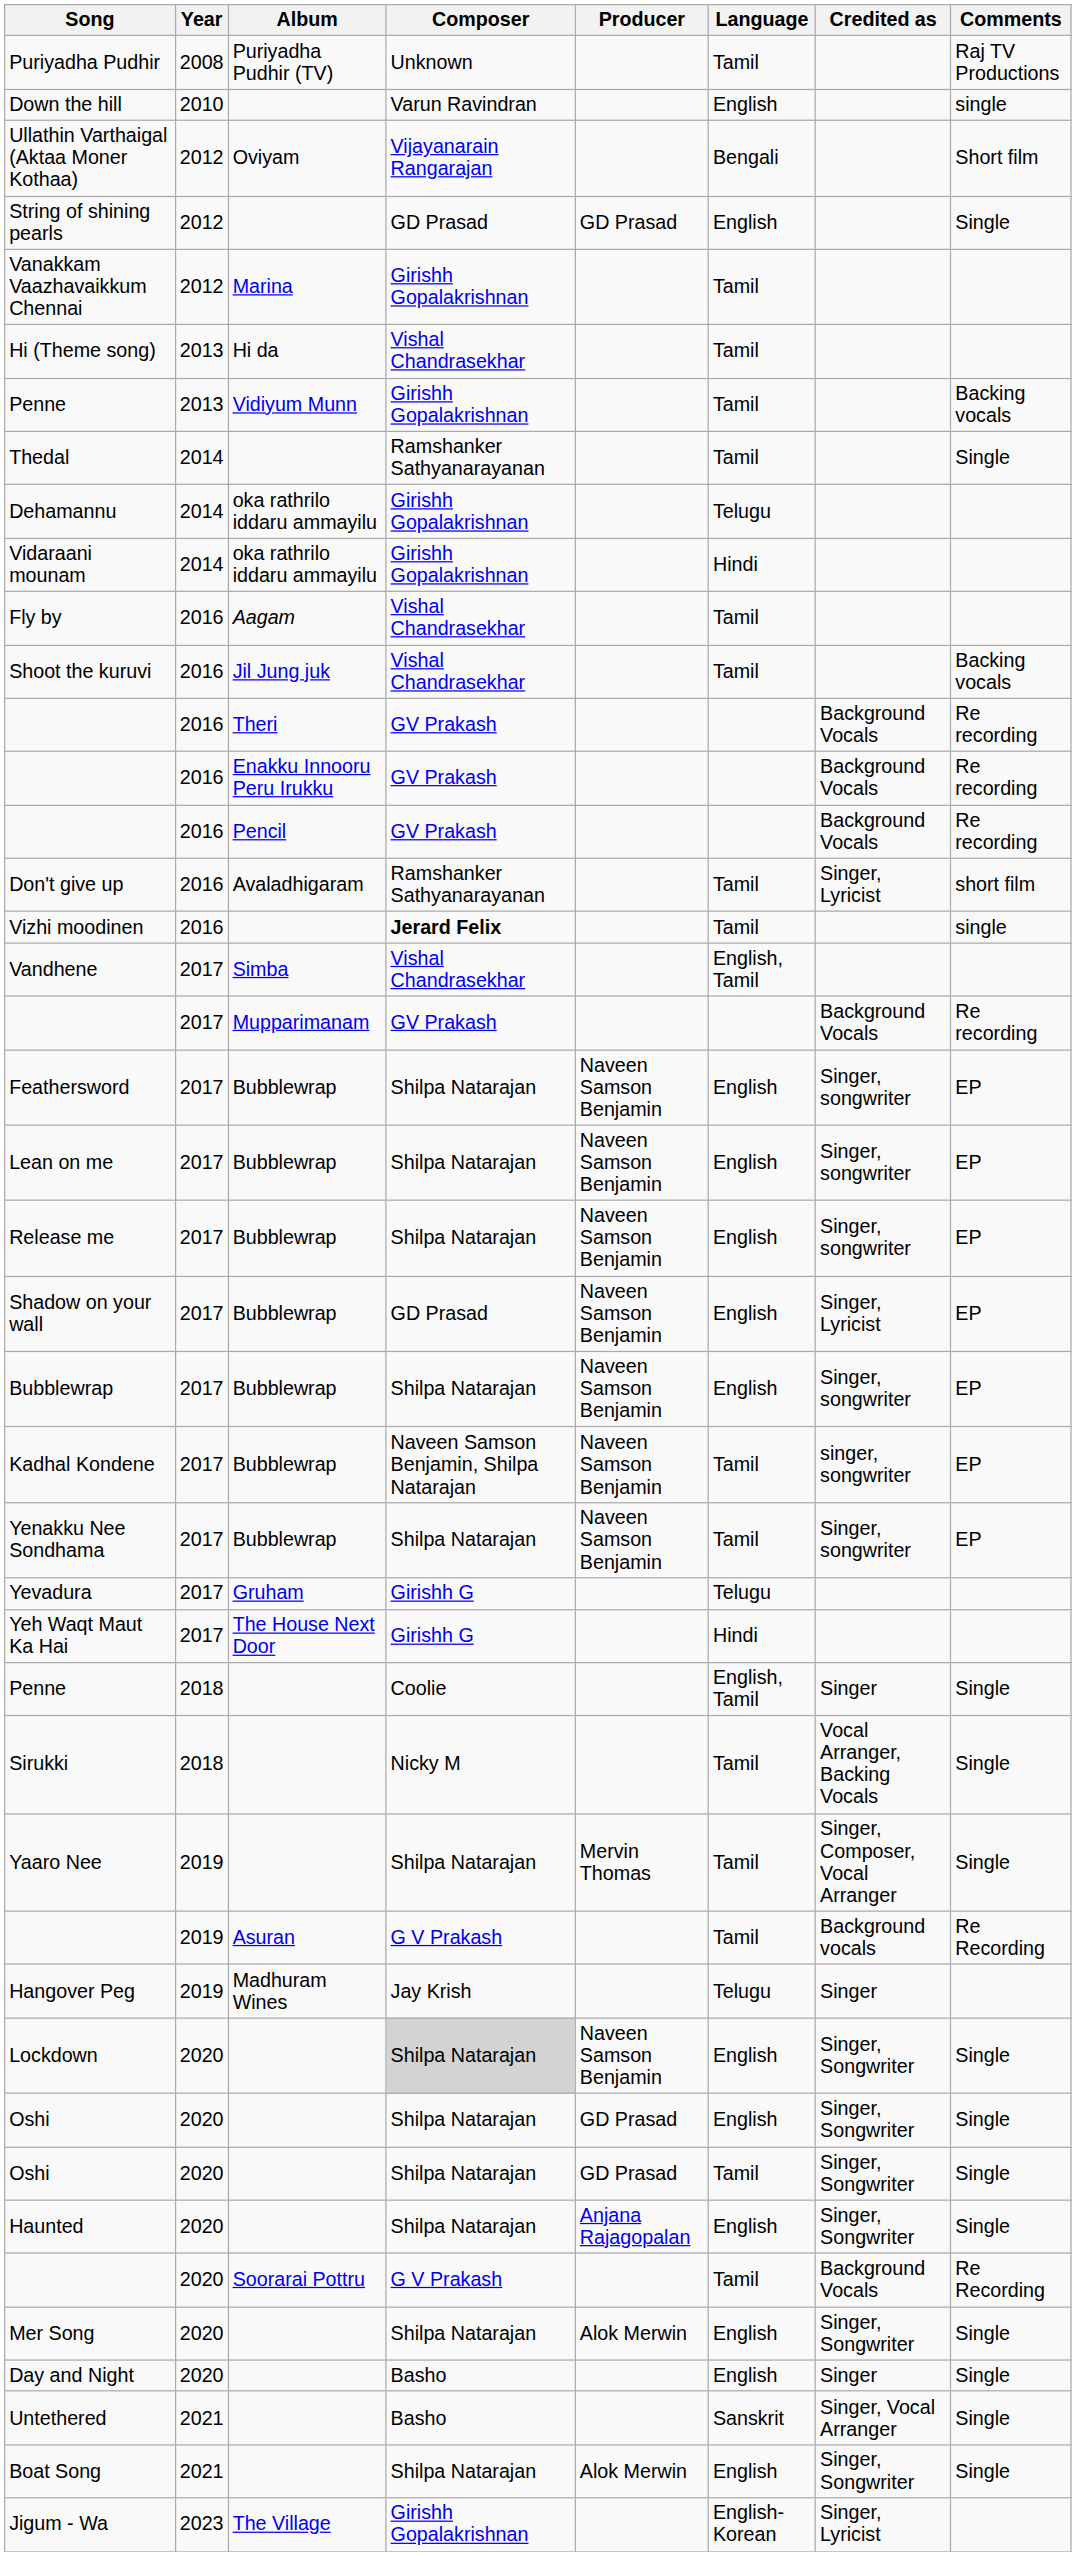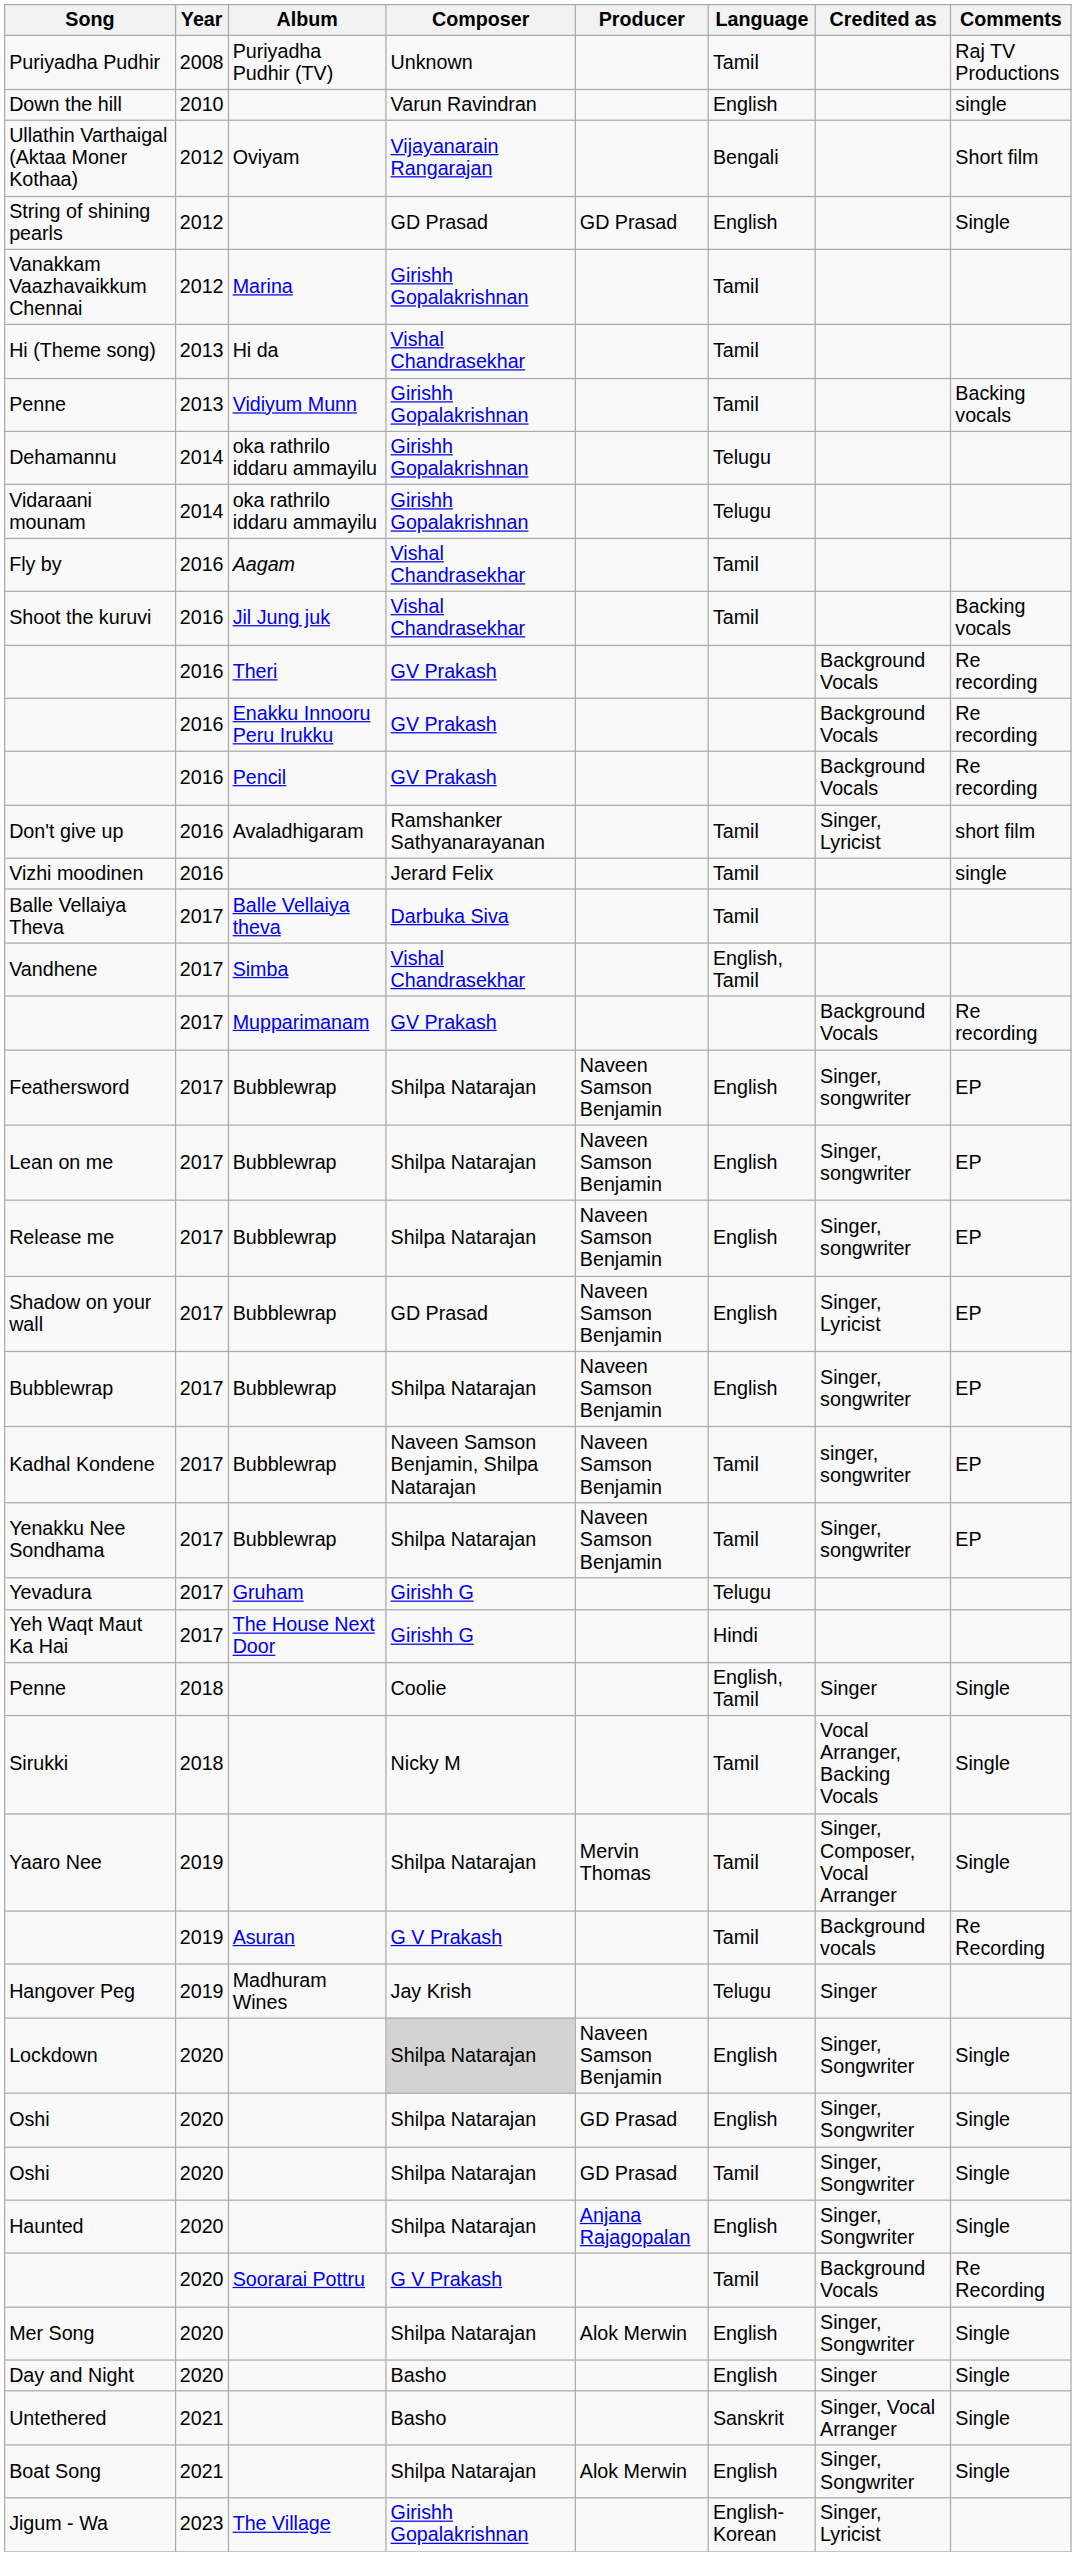- row: Thedal | 2014 | Ramshanker Sathyanarayanan | Tamil | Single
Vidaraani mounam | Language: Hindi -> Telugu
Vizhi moodinen | Composer: bold -> normal
+ row: Balle Vellaiya Theva | 2017 | Balle Vellaiya theva | Darbuka Siva | Tamil
